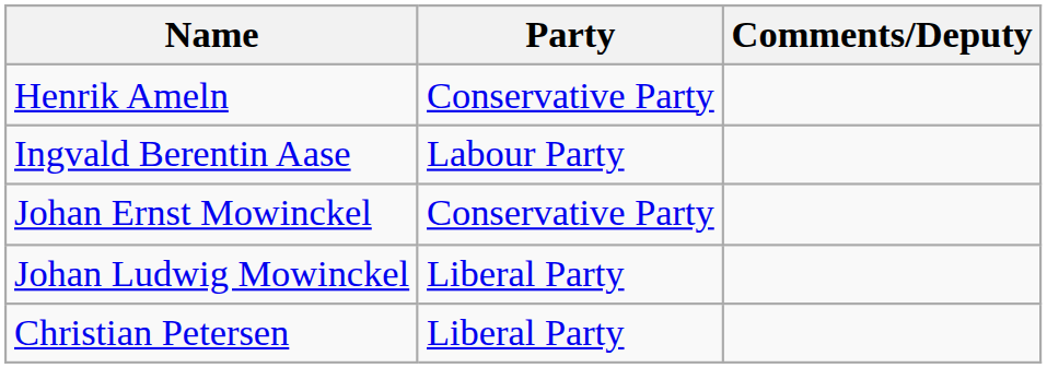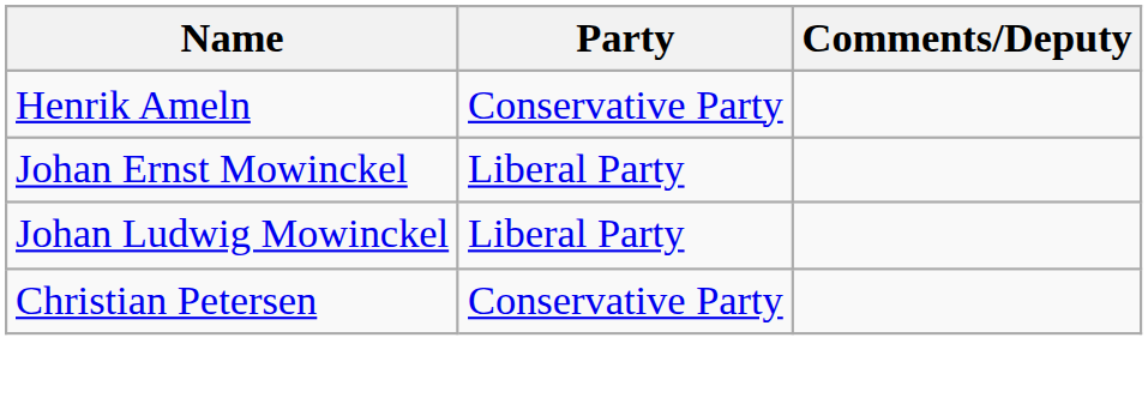- row: Ingvald Berentin Aase | Labour Party
Johan Ernst Mowinckel | Party: Conservative Party -> Liberal Party
Christian Petersen | Party: Liberal Party -> Conservative Party
